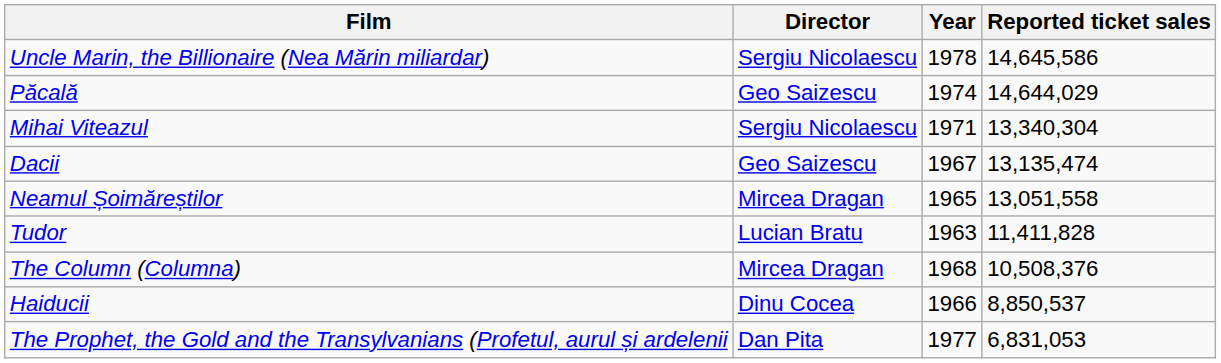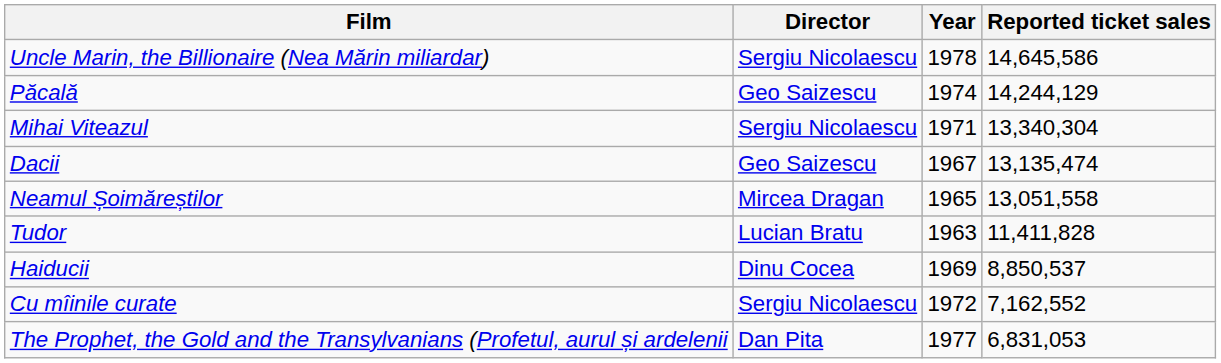Păcală | Reported ticket sales: 14,644,029 -> 14,244,129
- row: The Column (Columna) | Mircea Dragan | 1968 | 10,508,376
Haiducii | Year: 1966 -> 1969
+ row: Cu mîinile curate | Sergiu Nicolaescu | 1972 | 7,162,552
